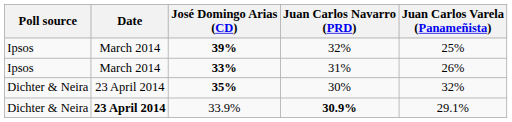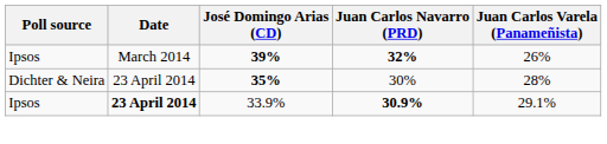39% | Juan Carlos Navarro (PRD): normal -> bold
39% | Juan Carlos Varela (Panameñista): 25% -> 26%
- row: Ipsos | March 2014 | 33% | 31% | 26%
35% | Juan Carlos Varela (Panameñista): 32% -> 28%
33.9% | Poll source: Dichter & Neira -> Ipsos
